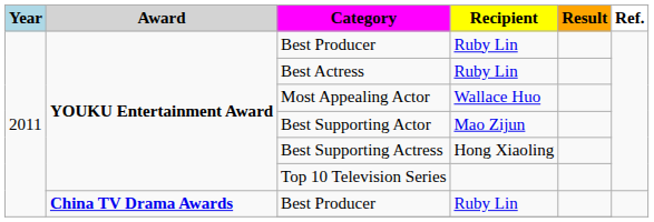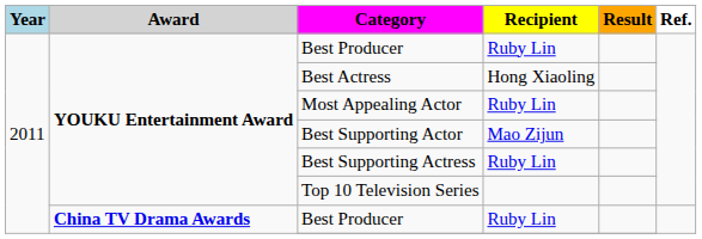Best Actress | Recipient: Ruby Lin -> Hong Xiaoling
Most Appealing Actor | Recipient: Wallace Huo -> Ruby Lin
Best Supporting Actress | Recipient: Hong Xiaoling -> Ruby Lin
